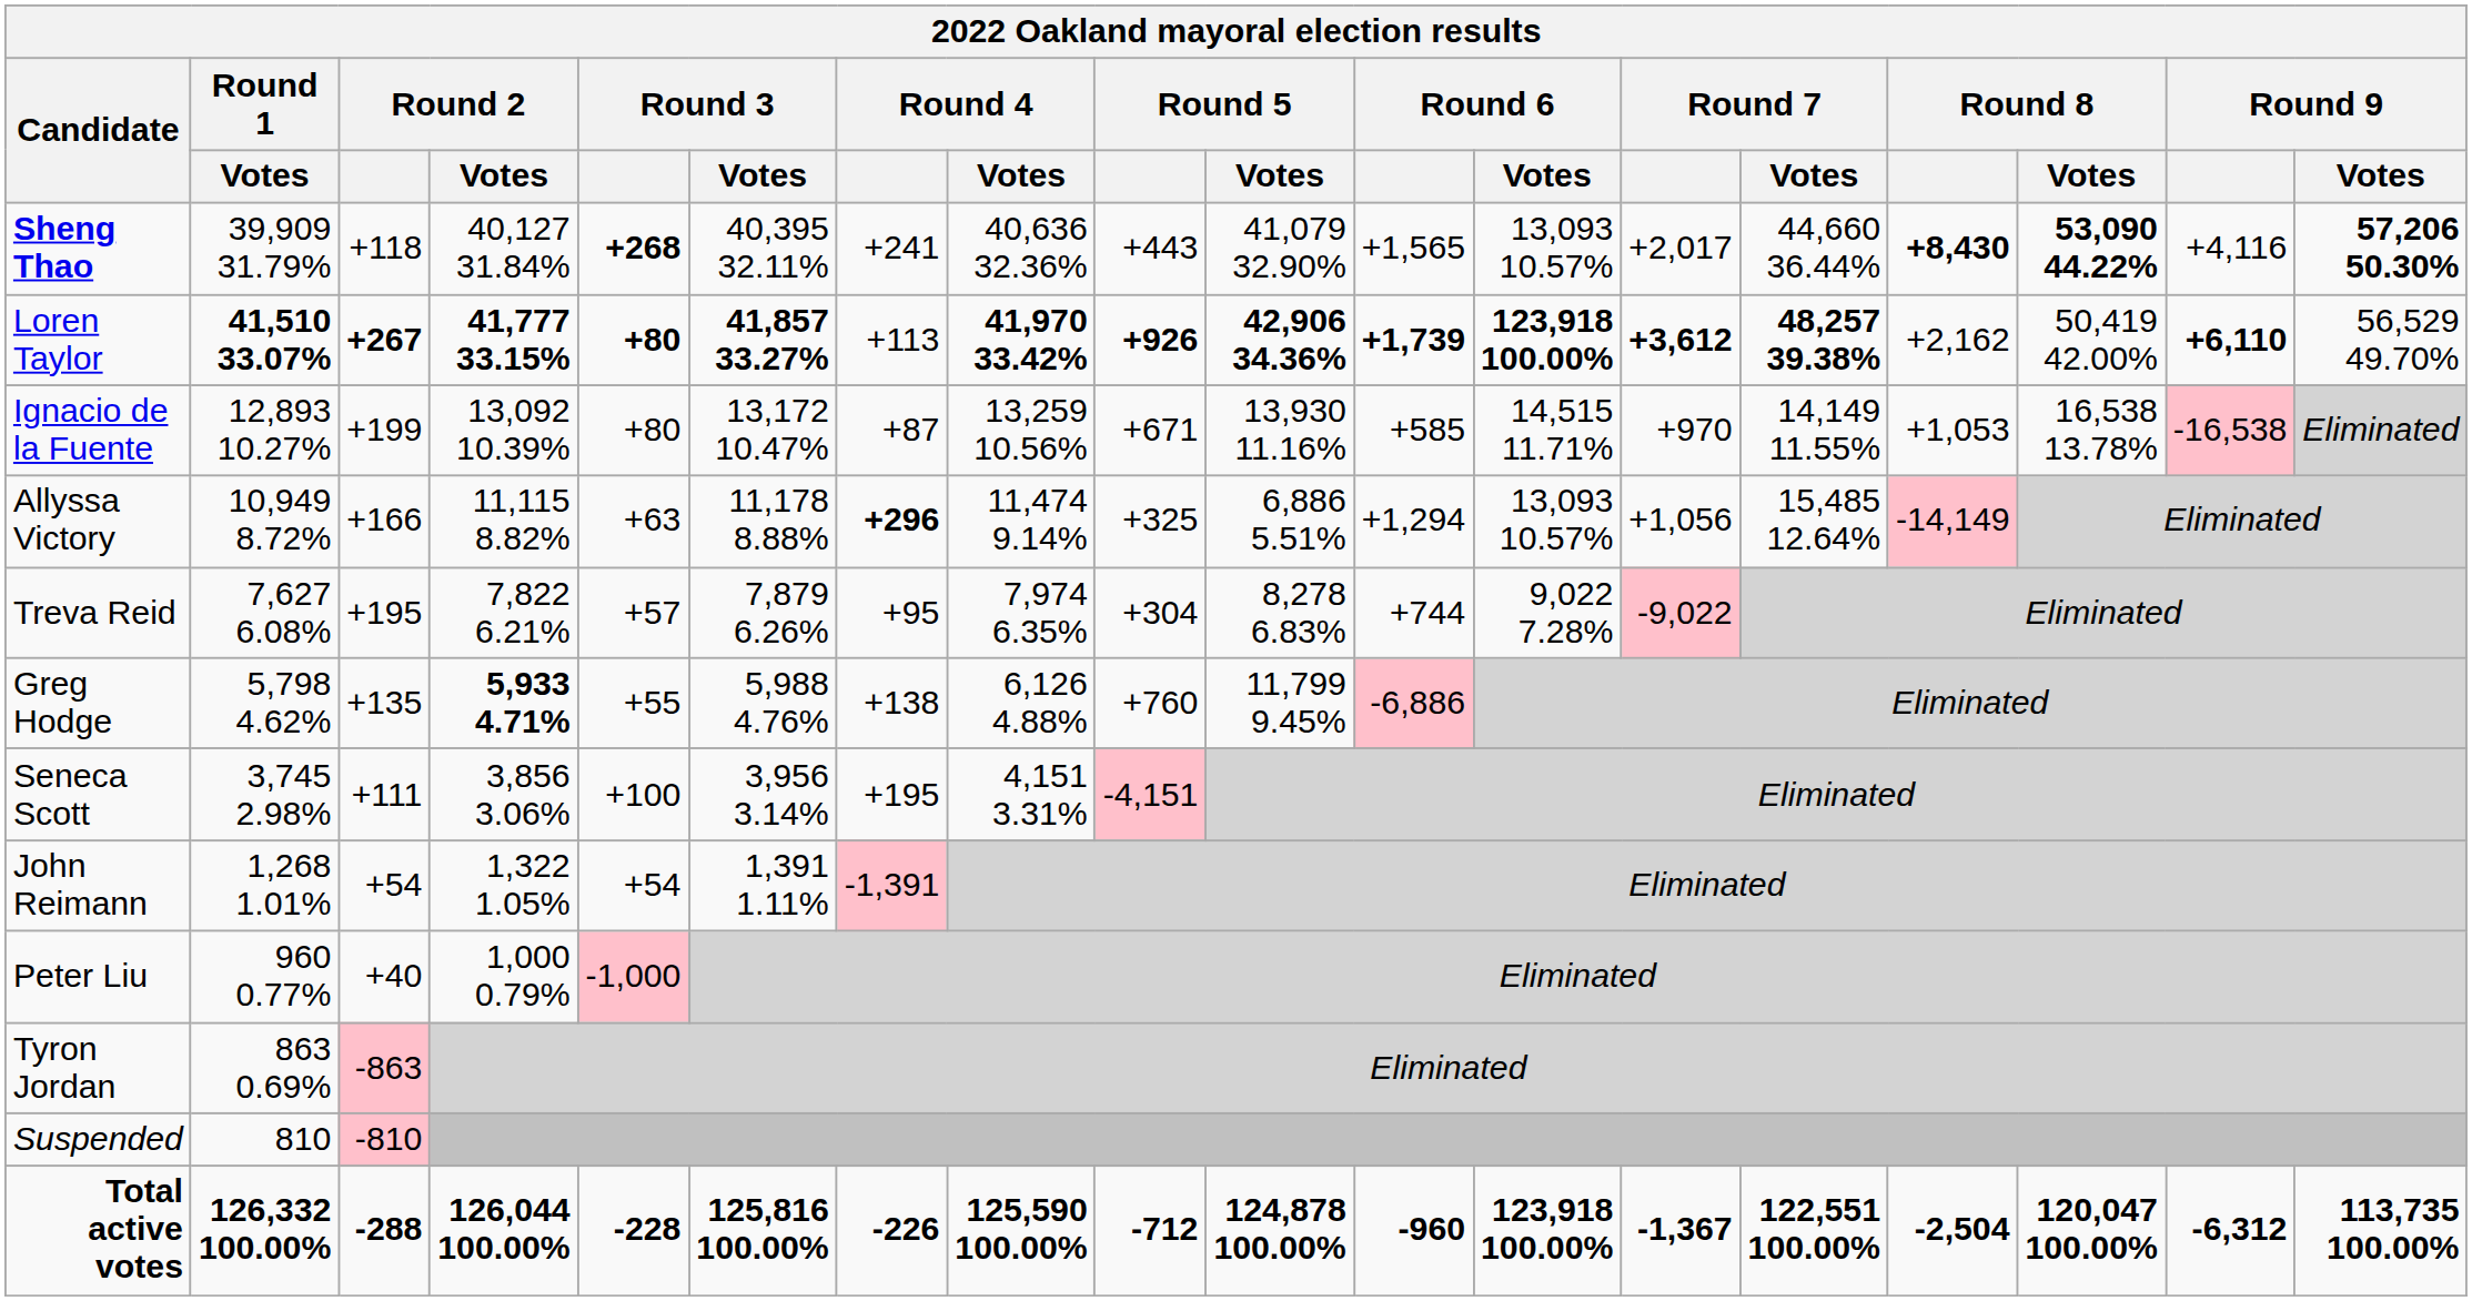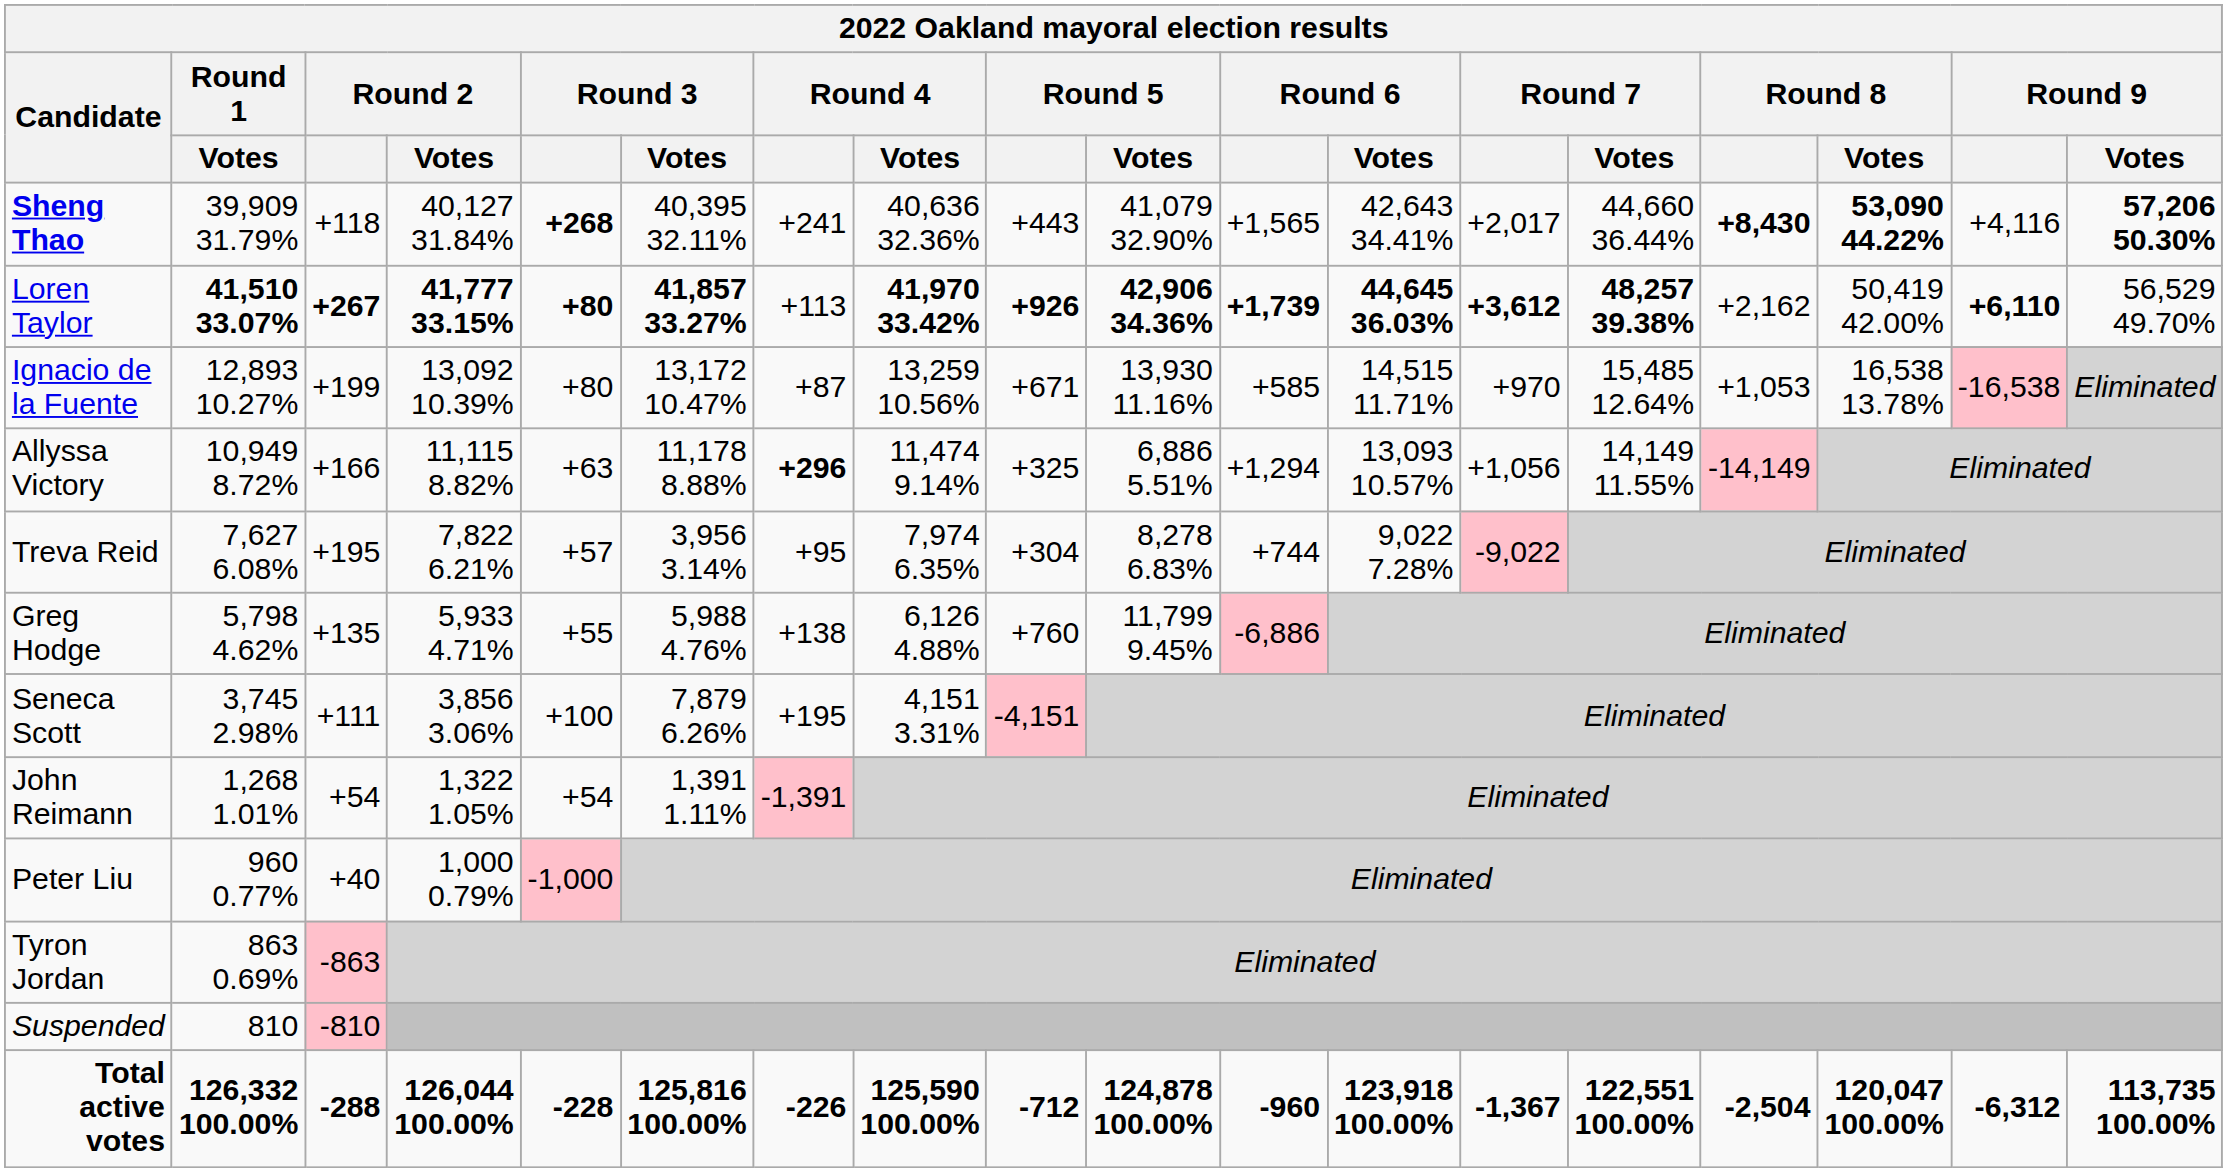Sheng Thao | 2022 Oakland mayoral election results / Round 6 / Votes: 13,093 10.57% -> 42,643 34.41%
Loren Taylor | 2022 Oakland mayoral election results / Round 6 / Votes: 123,918 100.00% -> 44,645 36.03%
Ignacio de la Fuente | 2022 Oakland mayoral election results / Round 7 / Votes: 14,149 11.55% -> 15,485 12.64%
Allyssa Victory | 2022 Oakland mayoral election results / Round 7 / Votes: 15,485 12.64% -> 14,149 11.55%
Treva Reid | 2022 Oakland mayoral election results / Round 3 / Votes: 7,879 6.26% -> 3,956 3.14%
Greg Hodge | 2022 Oakland mayoral election results / Round 2 / Votes: bold -> normal
Seneca Scott | 2022 Oakland mayoral election results / Round 3 / Votes: 3,956 3.14% -> 7,879 6.26%
